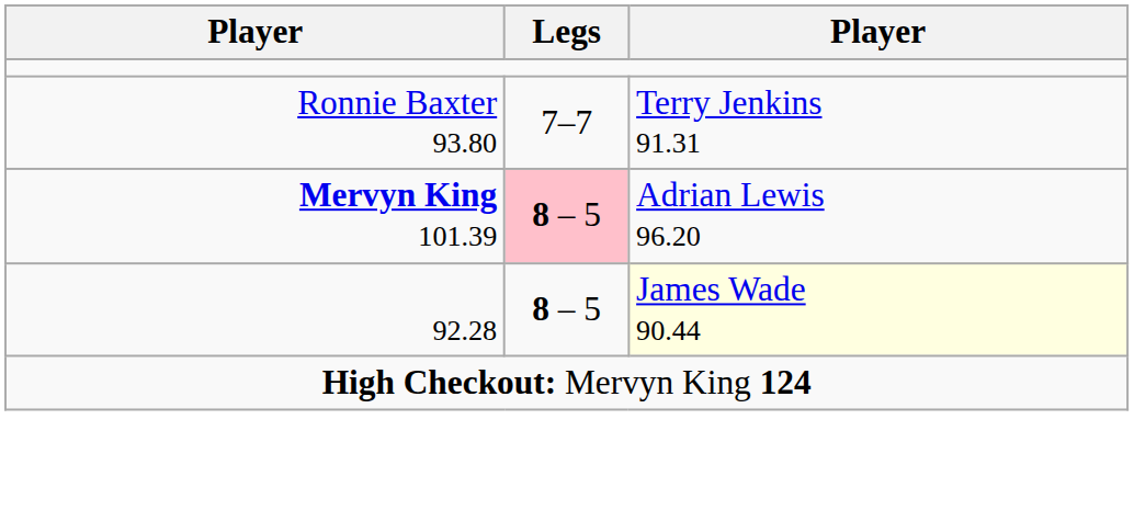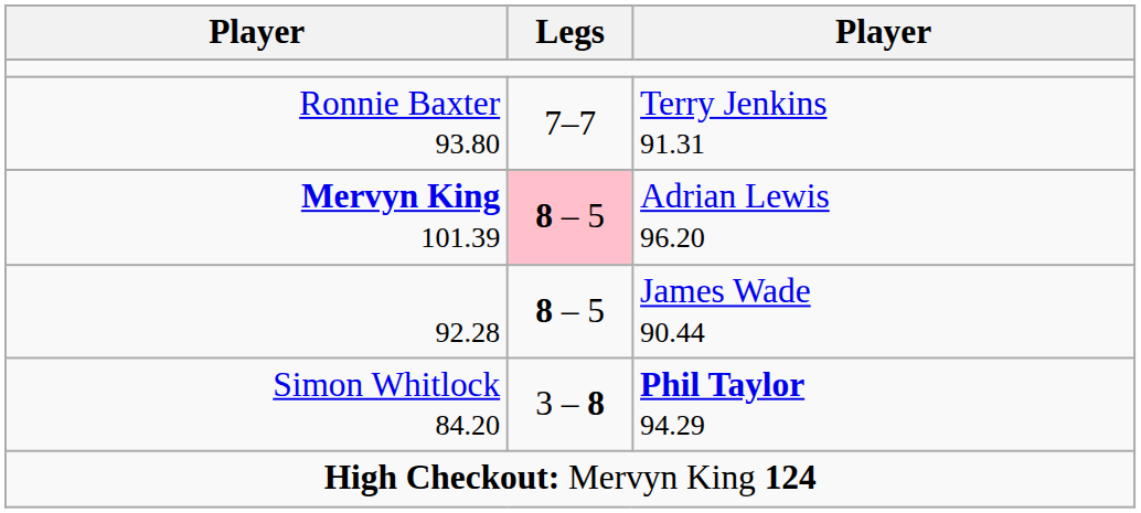92.28 | column 3: lightyellow background -> no background
+ row: Simon Whitlock 84.20 | 3 – 8 | Phil Taylor 94.29
